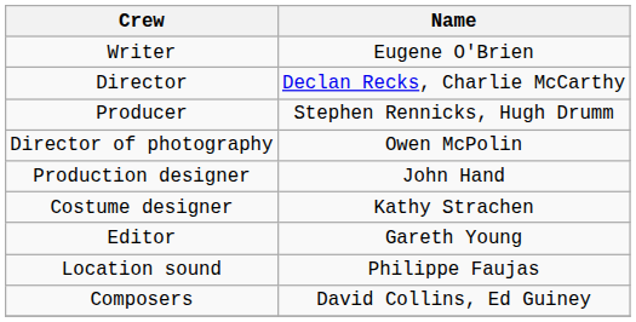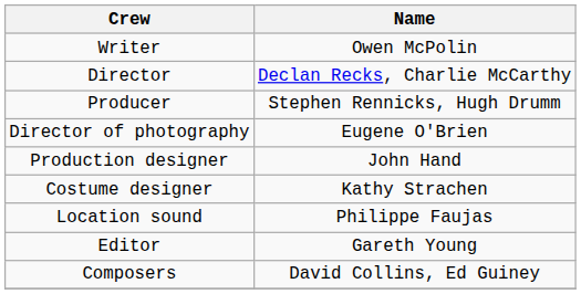Writer | Name: Eugene O'Brien -> Owen McPolin
Director of photography | Name: Owen McPolin -> Eugene O'Brien
rows swapped: Editor <-> Location sound
